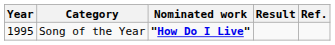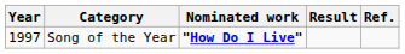Song of the Year | Year: 1995 -> 1997
